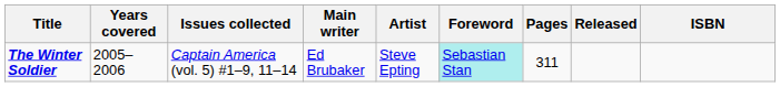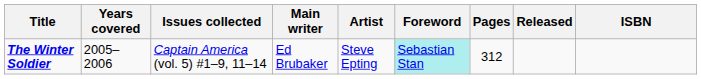The Winter Soldier | Pages: 311 -> 312
